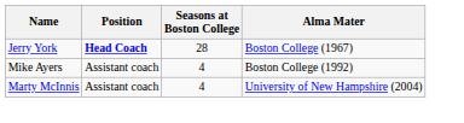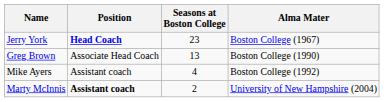Jerry York | Seasons at Boston College: 28 -> 23
+ row: Greg Brown | Associate Head Coach | 13 | Boston College (1990)
Marty McInnis | Position: normal -> bold
Marty McInnis | Seasons at Boston College: 4 -> 2
